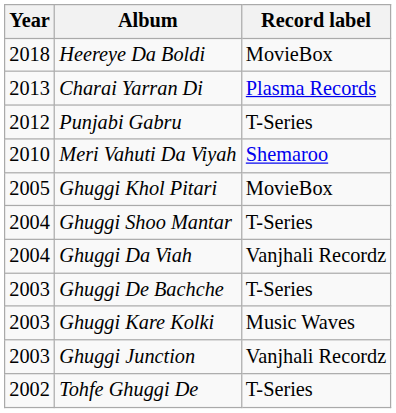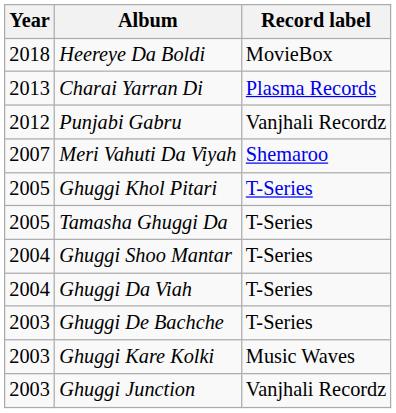Punjabi Gabru | Record label: T-Series -> Vanjhali Recordz
Meri Vahuti Da Viyah | Year: 2010 -> 2007
Ghuggi Khol Pitari | Record label: MovieBox -> T-Series
+ row: 2005 | Tamasha Ghuggi Da | T-Series
Ghuggi Da Viah | Record label: Vanjhali Recordz -> T-Series
- row: 2002 | Tohfe Ghuggi De | T-Series
